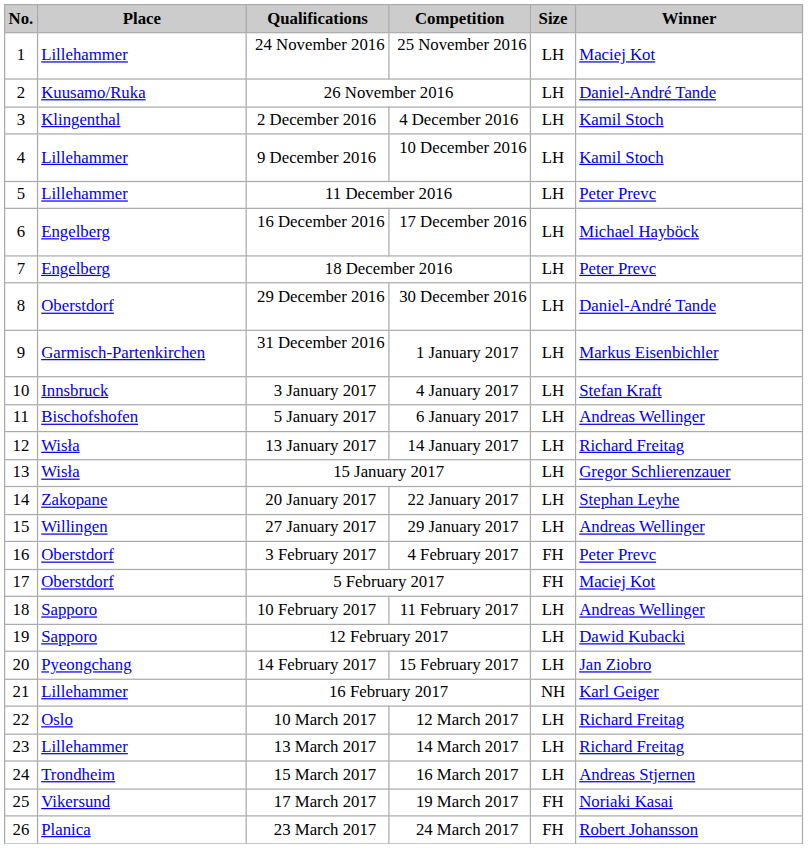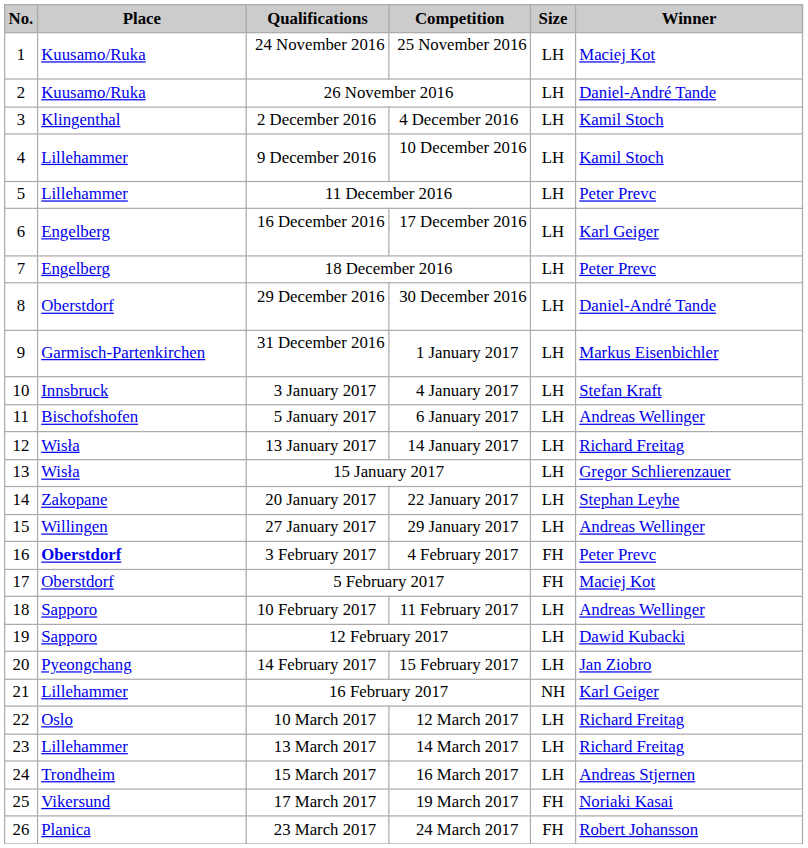24 November 2016 | Place: Lillehammer -> Kuusamo/Ruka
16 December 2016 | Winner: Michael Hayböck -> Karl Geiger
3 February 2017 | Place: normal -> bold
